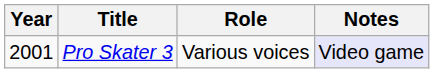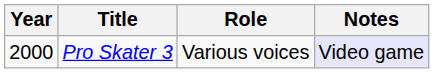Pro Skater 3 | Year: 2001 -> 2000
